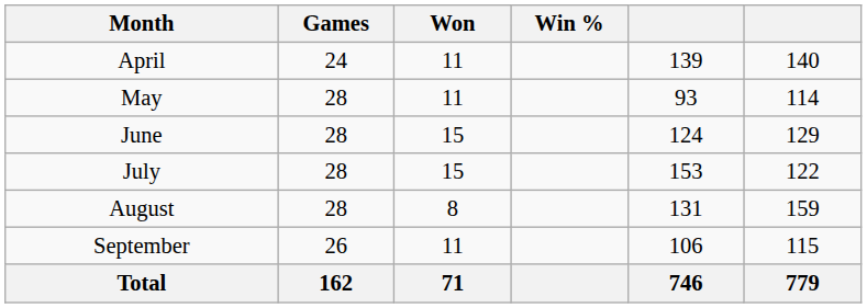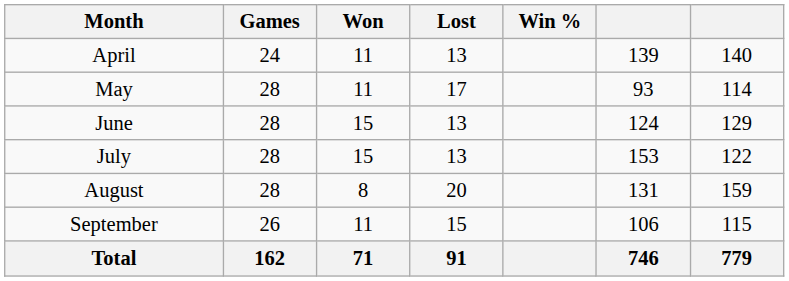+ column: Lost | 13 | 17 | 13 | 13 | 20 | 15 | 91
